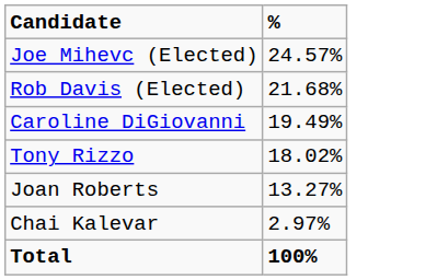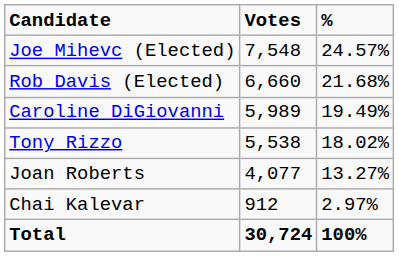+ column: Votes | 7,548 | 6,660 | 5,989 | 5,538 | 4,077 | 912 | 30,724
